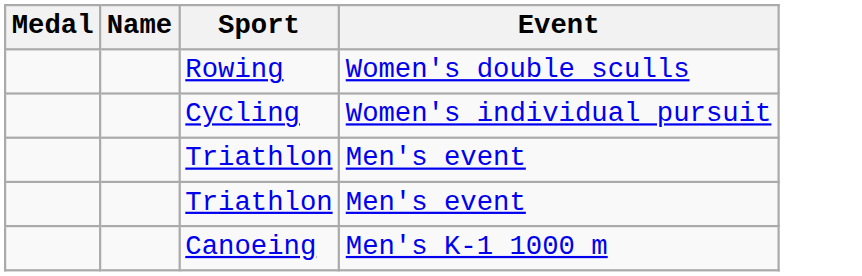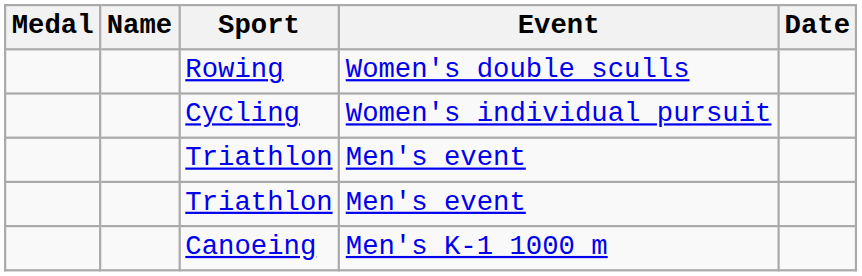+ column: Date
